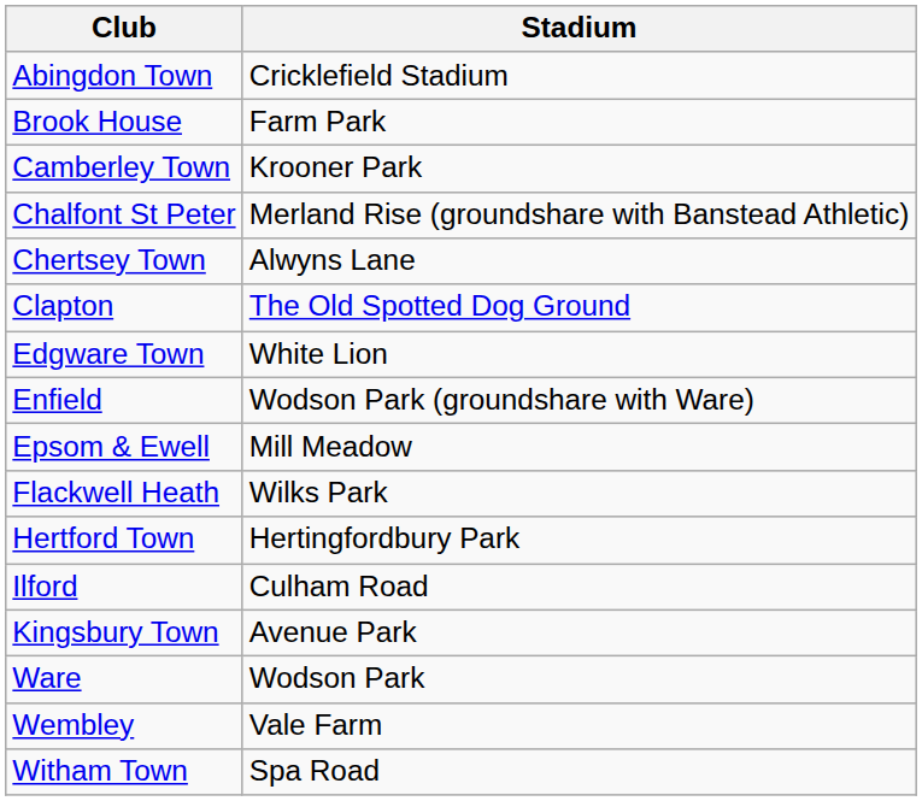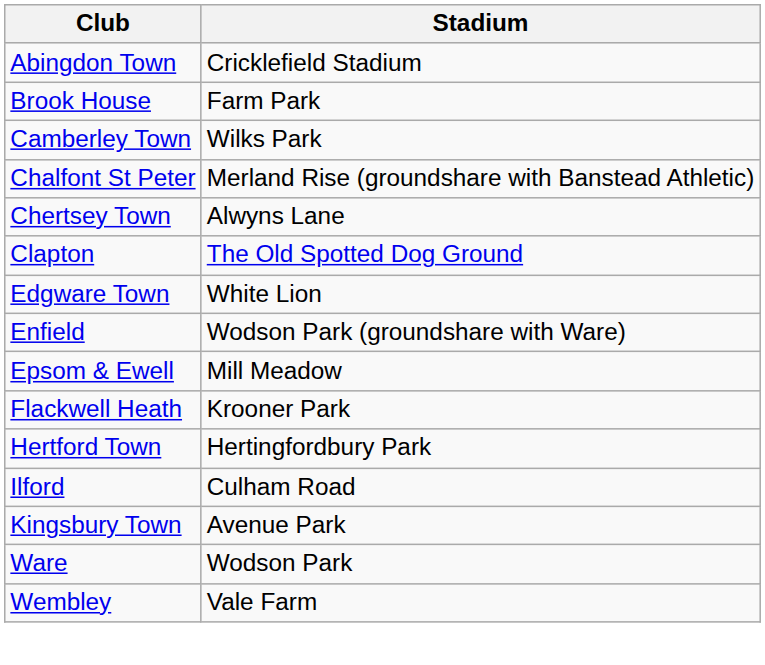Camberley Town | Stadium: Krooner Park -> Wilks Park
Flackwell Heath | Stadium: Wilks Park -> Krooner Park
- row: Witham Town | Spa Road
